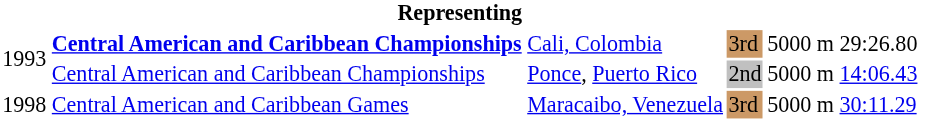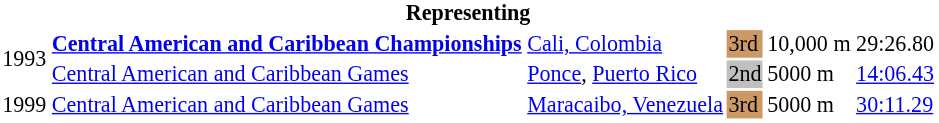Cali, Colombia | column 5: 5000 m -> 10,000 m
Ponce, Puerto Rico | column 2: Central American and Caribbean Championships -> Central American and Caribbean Games
Maracaibo, Venezuela | column 1: 1998 -> 1999
